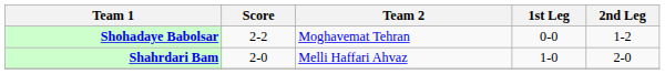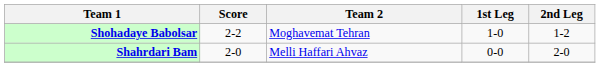Shohadaye Babolsar | 1st Leg: 0-0 -> 1-0
Shahrdari Bam | 1st Leg: 1-0 -> 0-0
